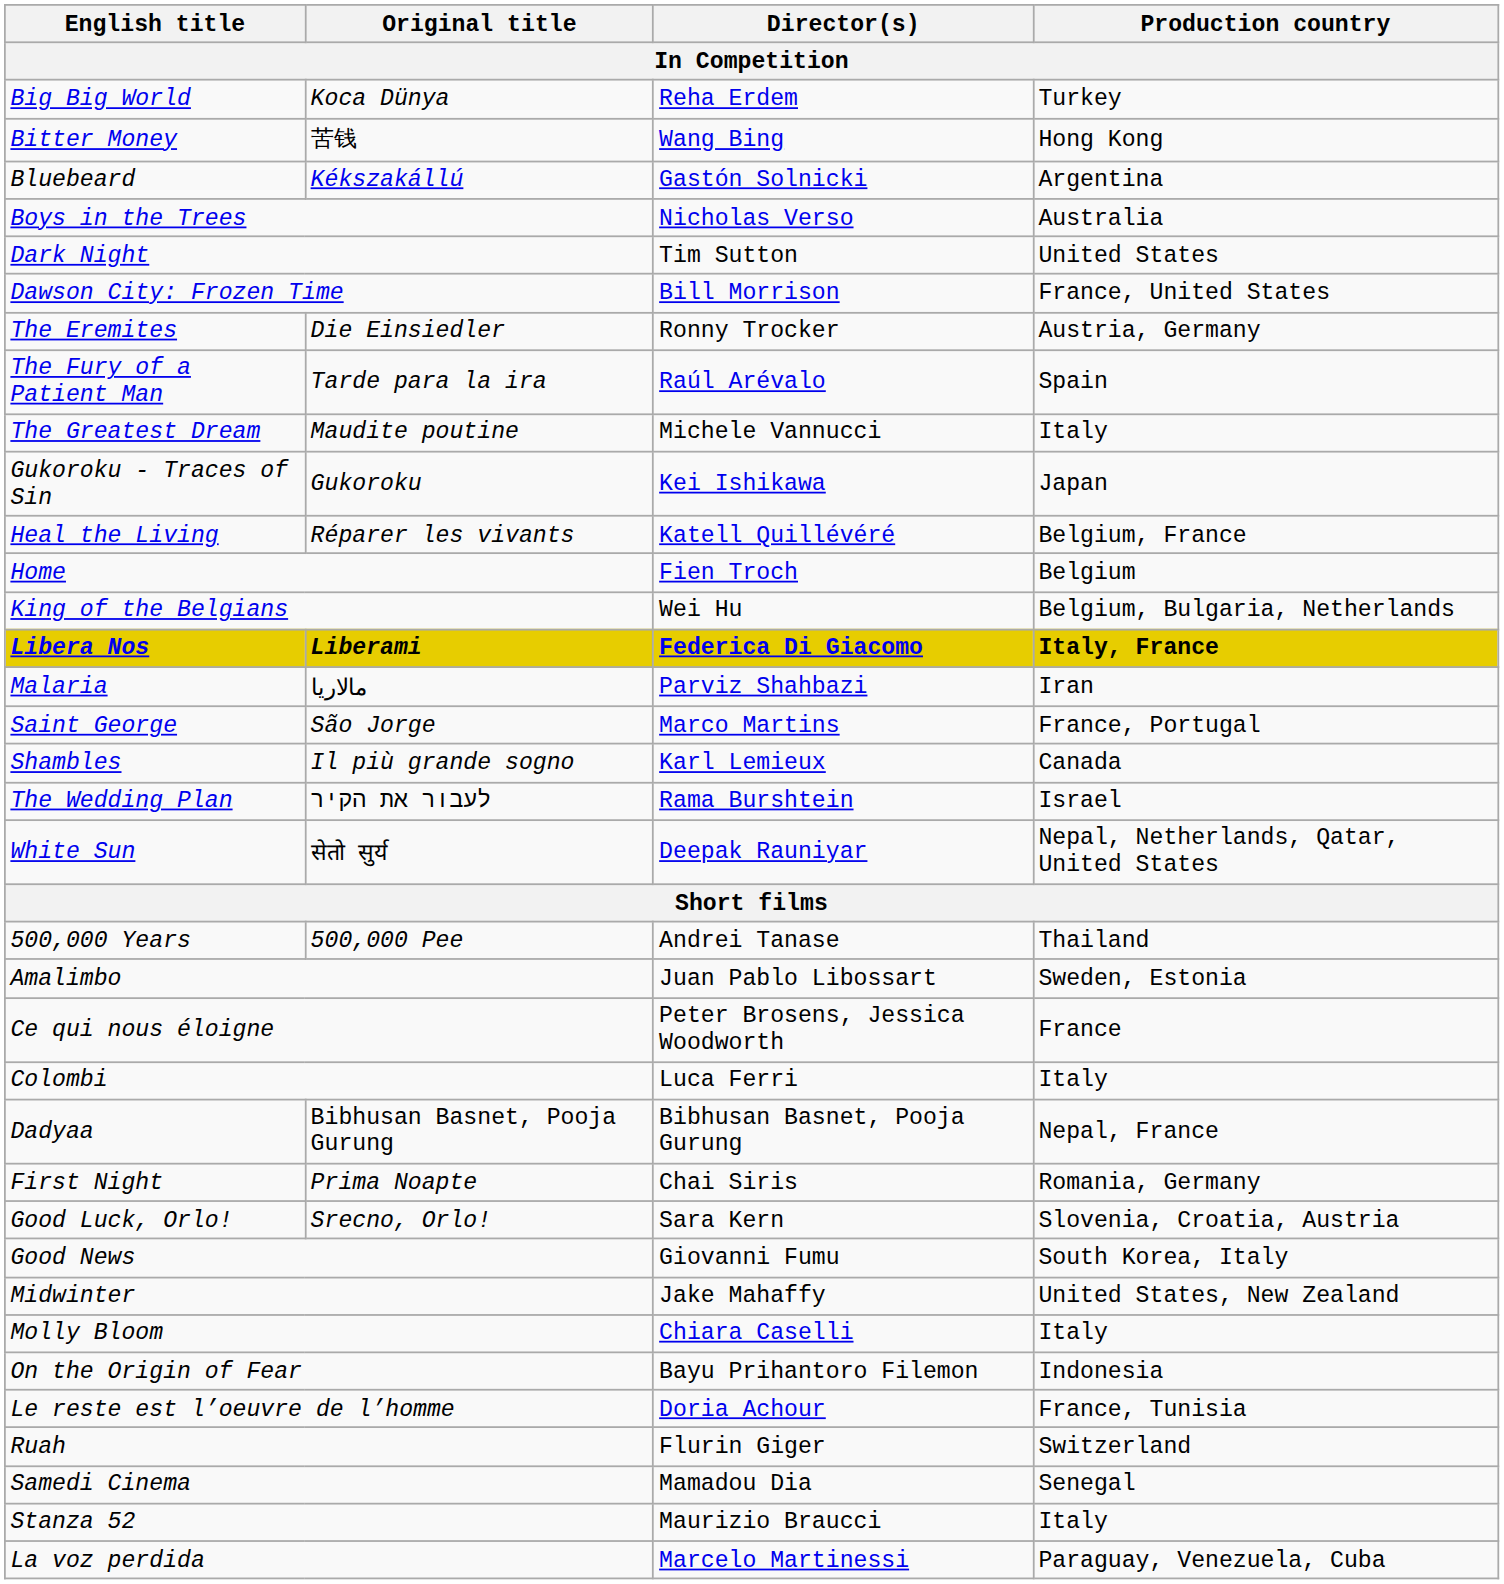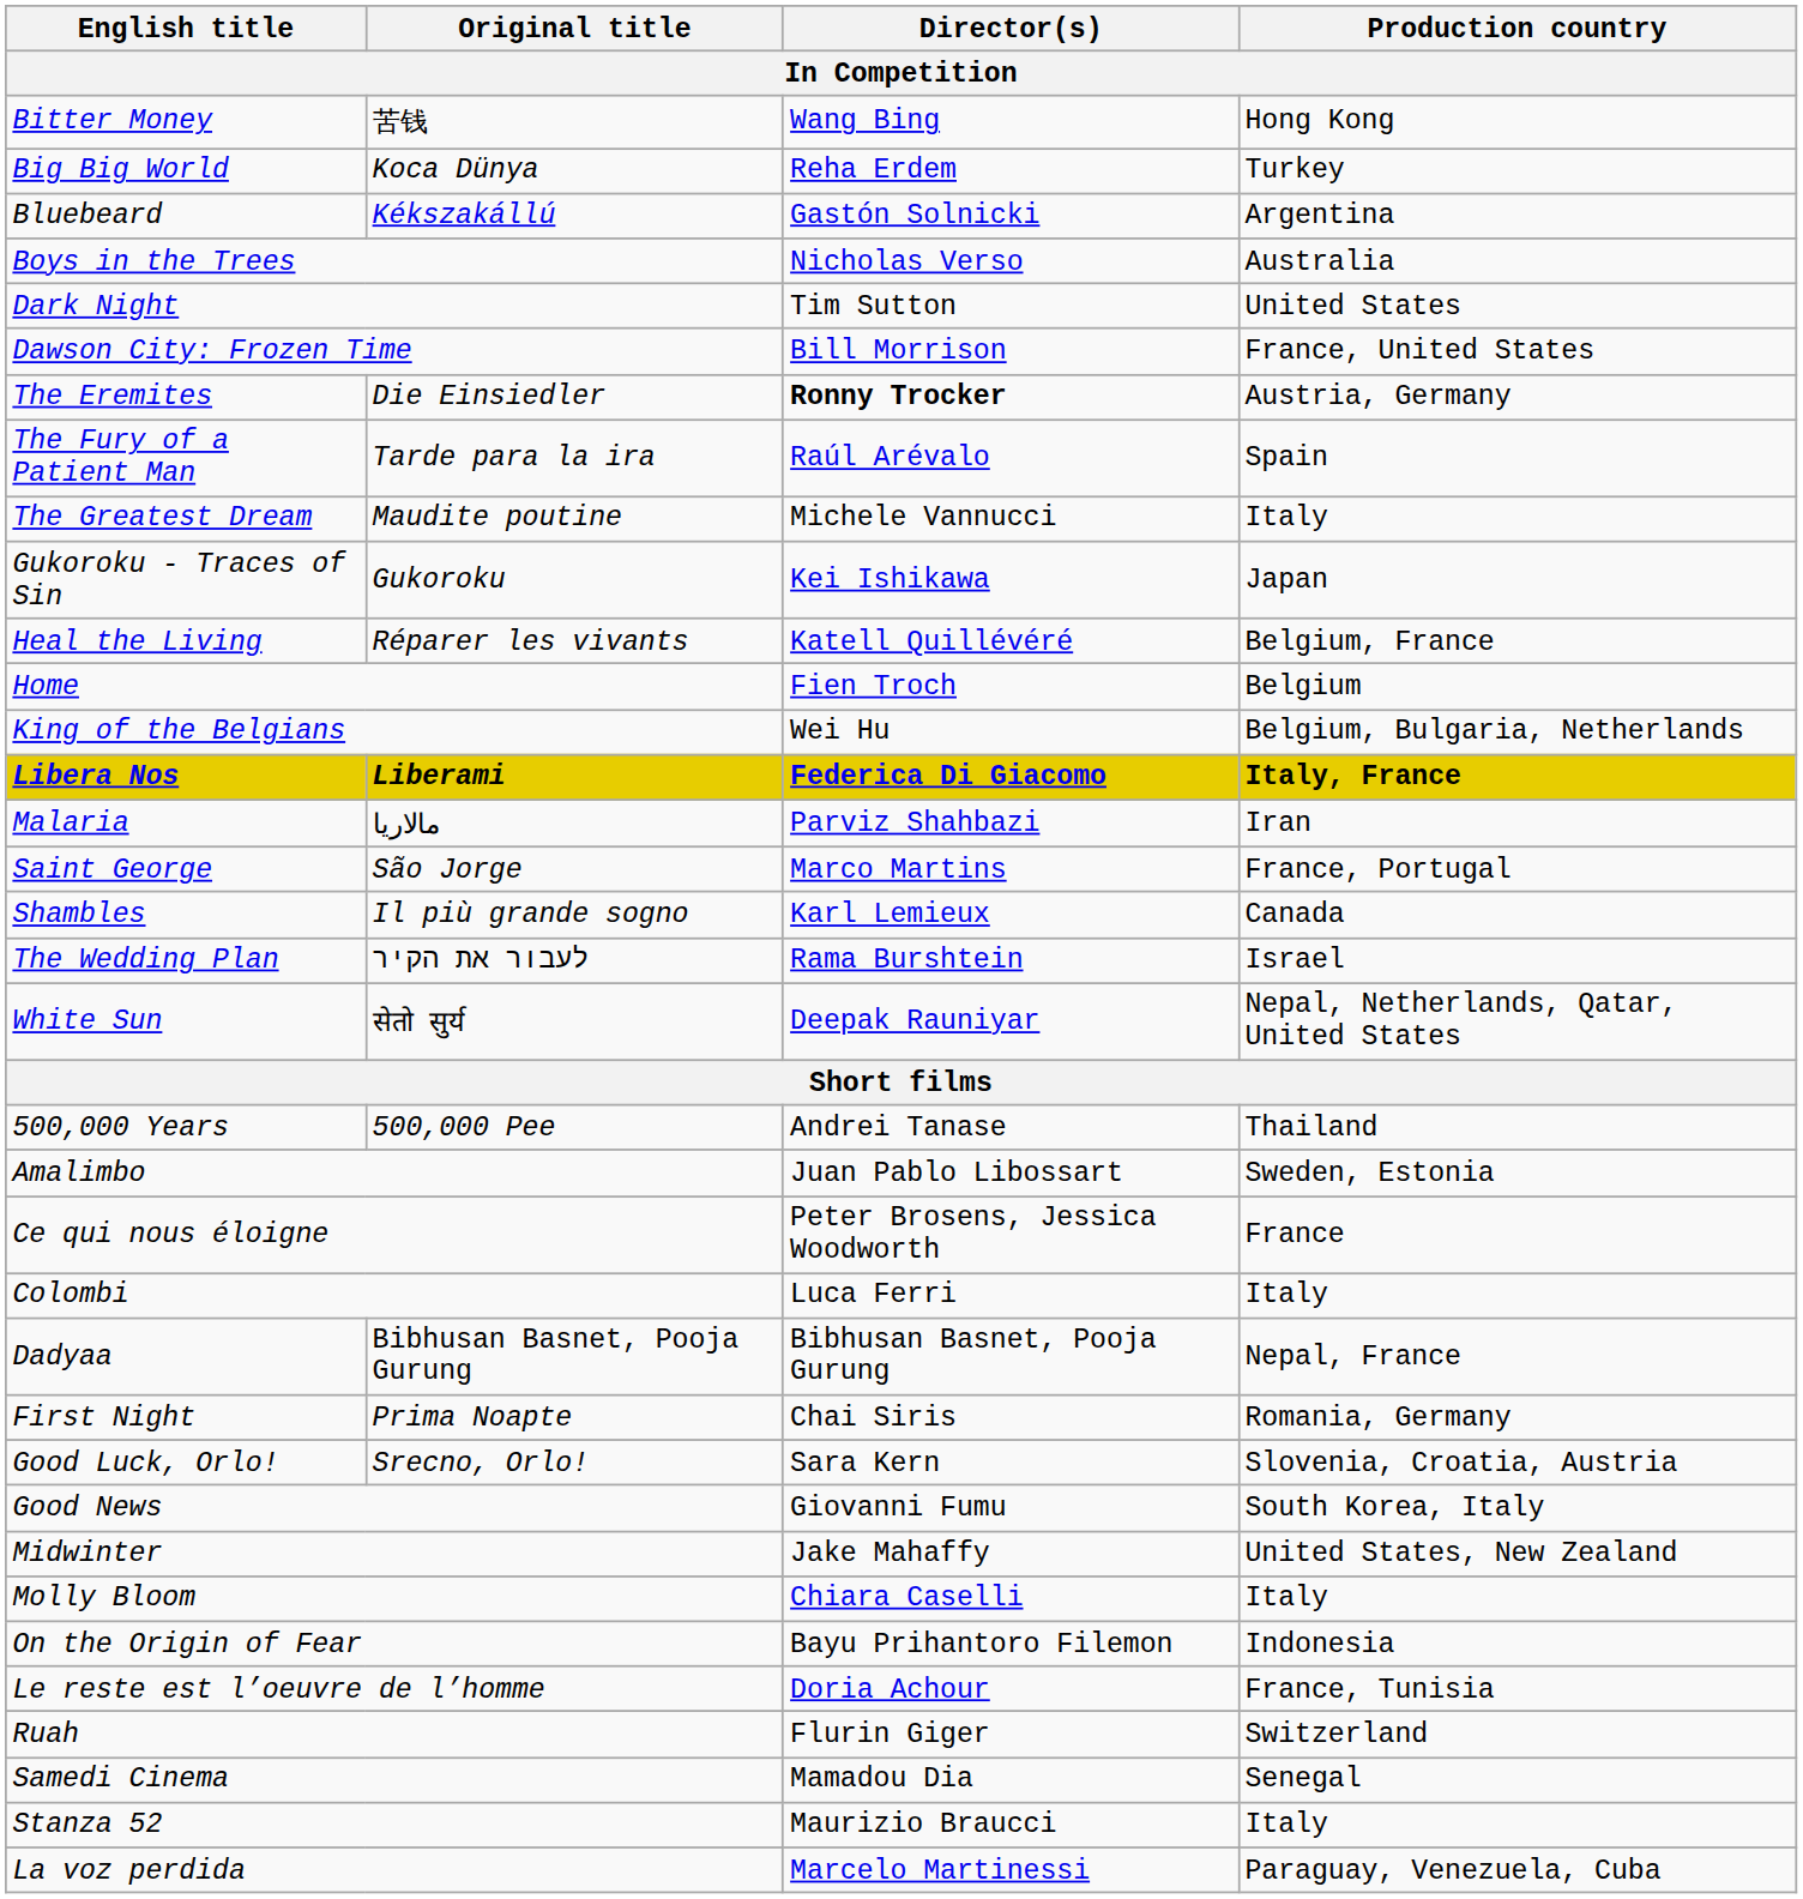rows swapped: Big Big World <-> Bitter Money
The Eremites | Director(s): normal -> bold
